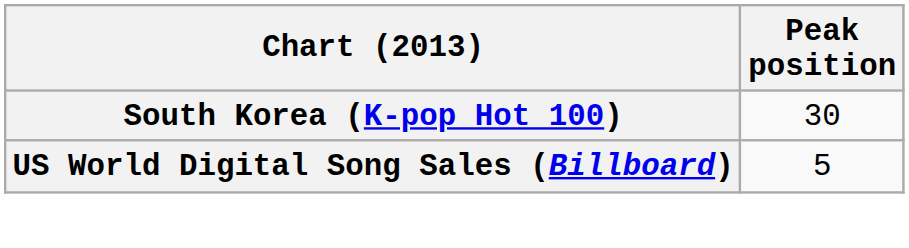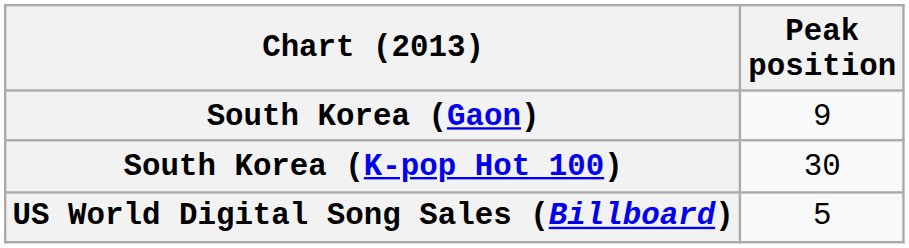+ row: South Korea (Gaon) | 9
